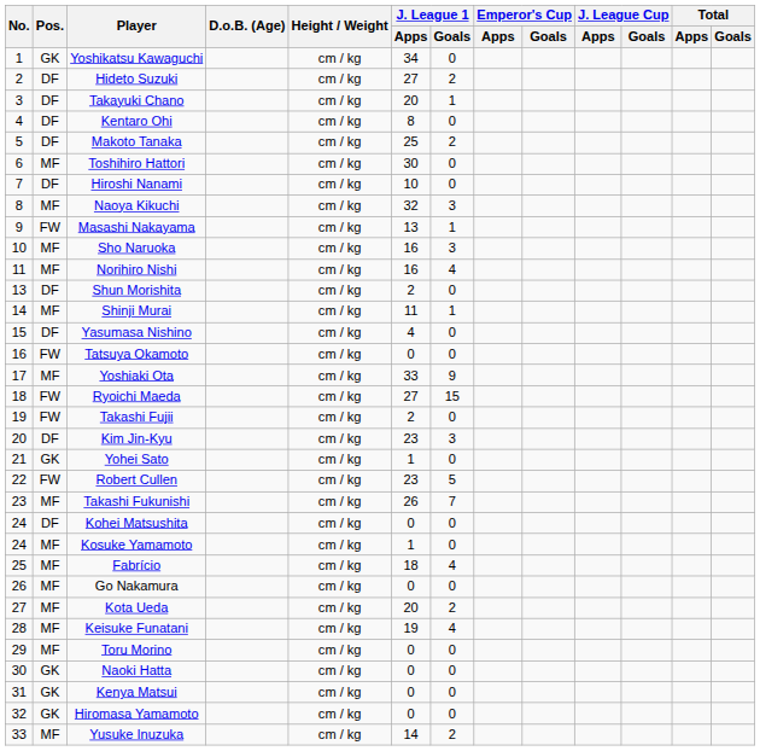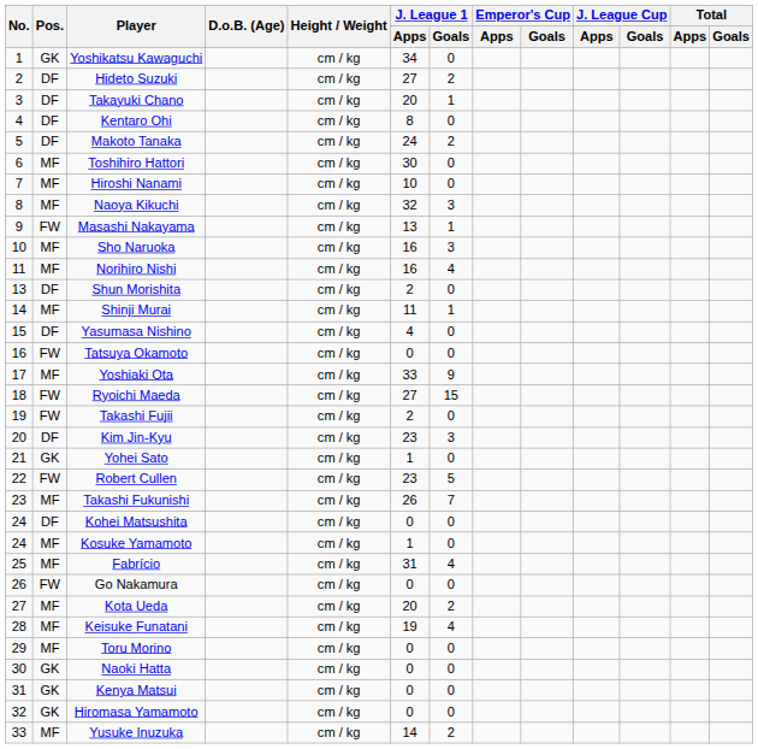Makoto Tanaka | J. League 1 / Apps: 25 -> 24
Hiroshi Nanami | Pos.: DF -> MF
Fabrício | J. League 1 / Apps: 18 -> 31
Go Nakamura | Pos.: MF -> FW
